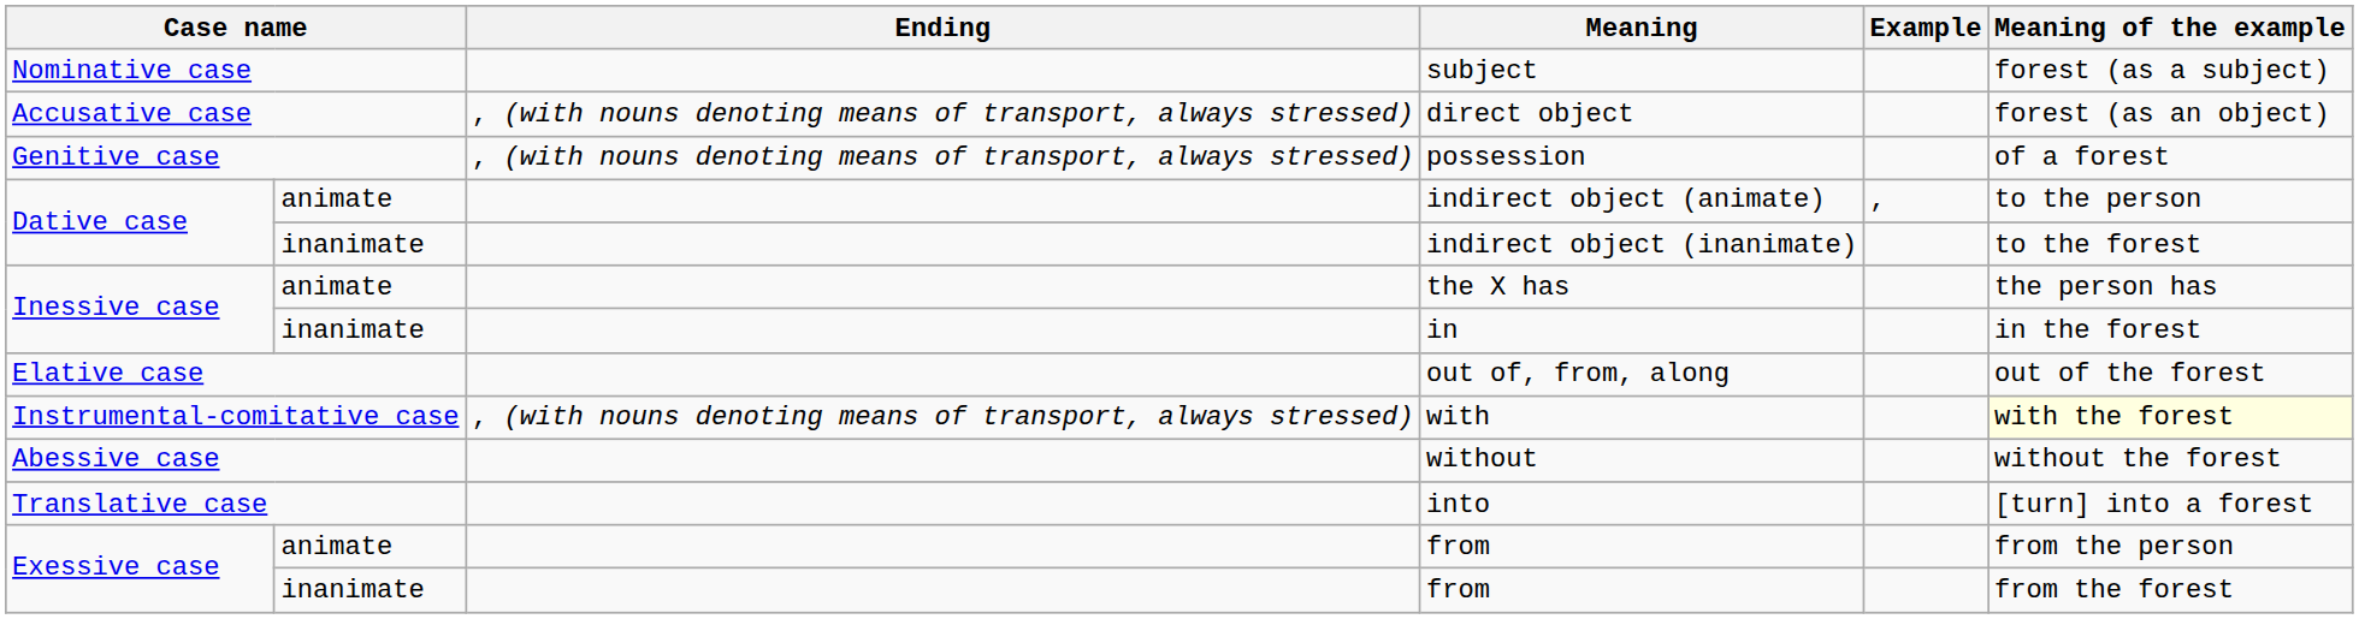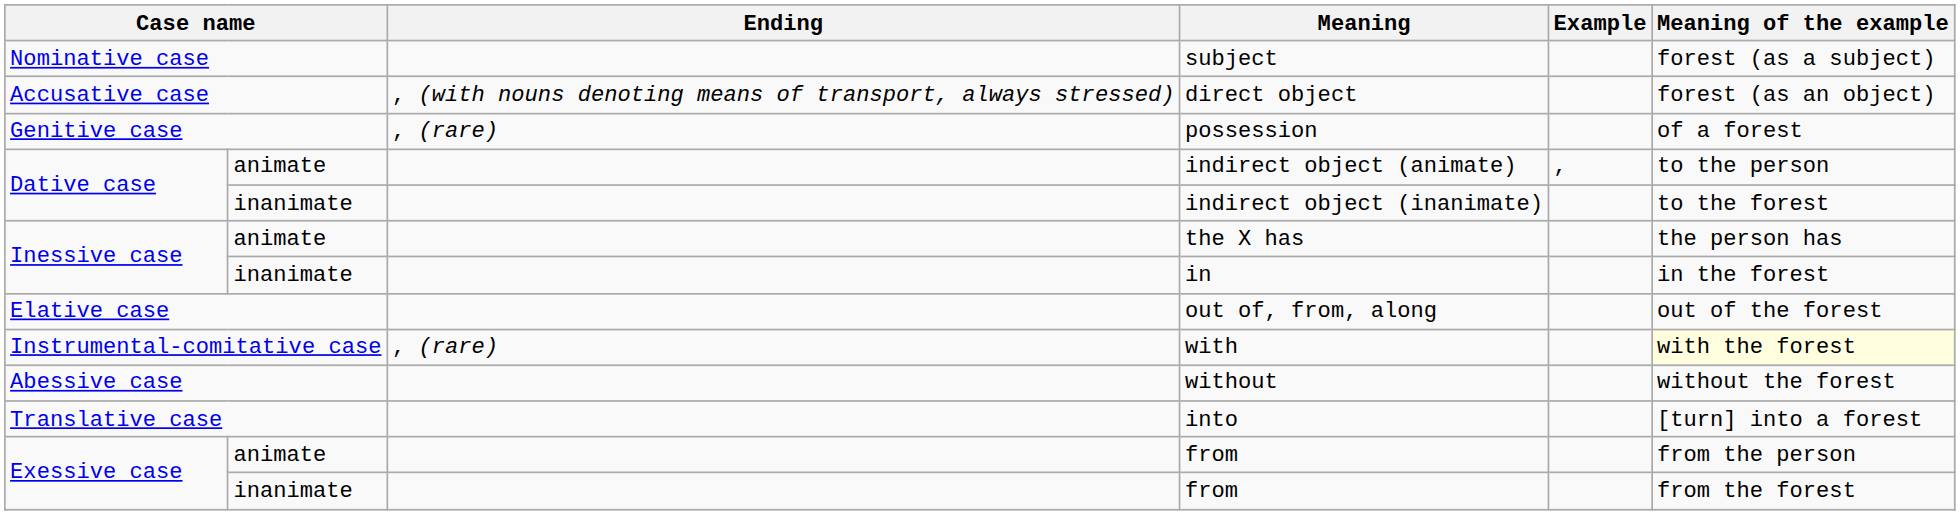possession | Ending: , (with nouns denoting means of transport, always stressed) -> , (rare)
with | Ending: , (with nouns denoting means of transport, always stressed) -> , (rare)
